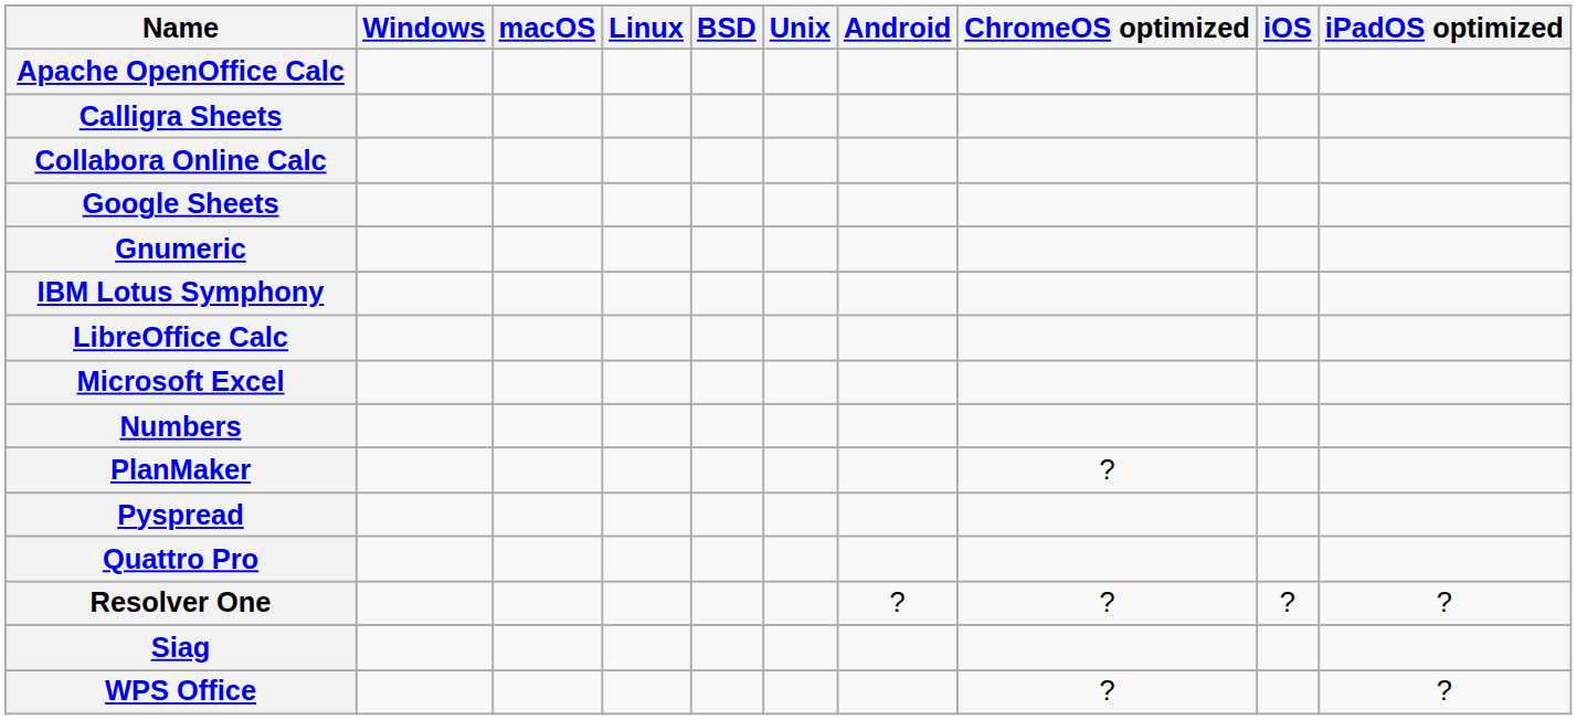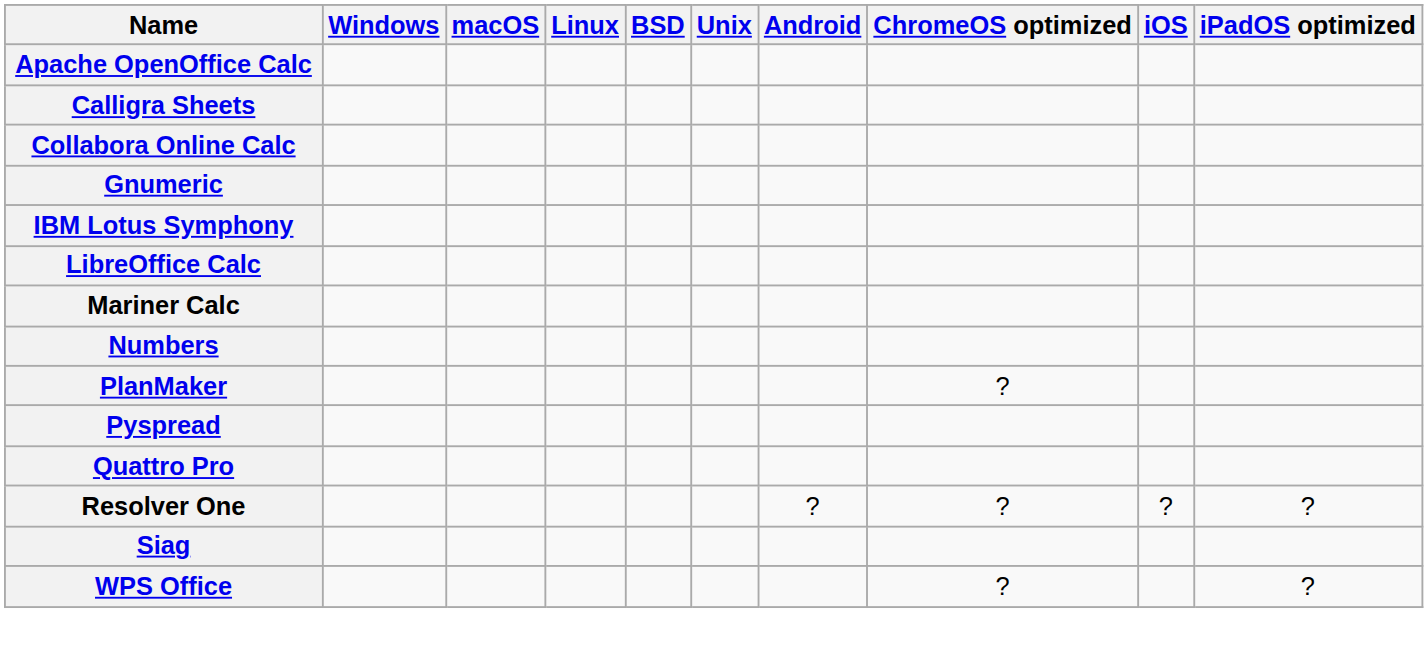- row: Google Sheets
+ row: Mariner Calc
- row: Microsoft Excel
